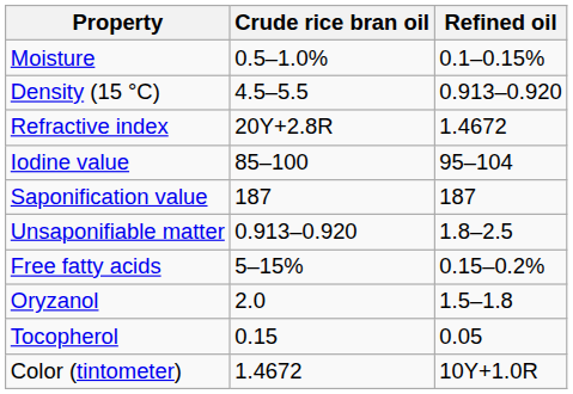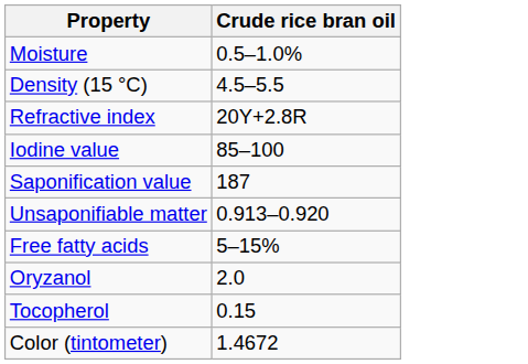- column: Refined oil | 0.1–0.15% | 0.913–0.920 | 1.4672 | 95–104 | 187 | 1.8–2.5 | 0.15–0.2% | 1.5–1.8 | 0.05 | 10Y+1.0R
